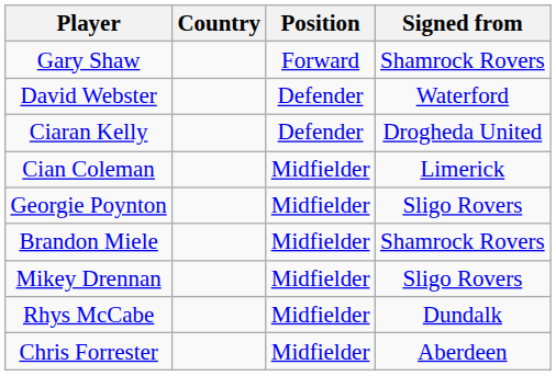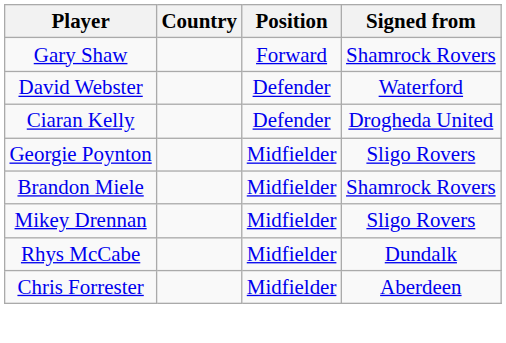- row: Cian Coleman | Midfielder | Limerick
